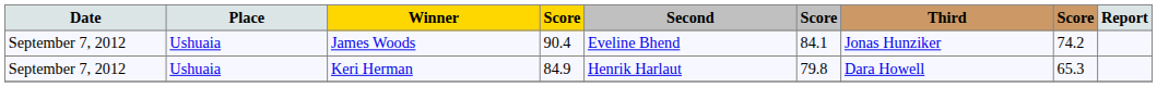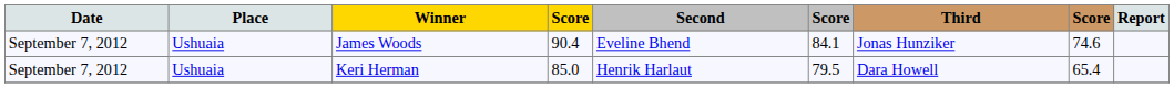James Woods | column 8: 74.2 -> 74.6
Keri Herman | column 4: 84.9 -> 85.0
Keri Herman | column 6: 79.8 -> 79.5
Keri Herman | column 8: 65.3 -> 65.4
